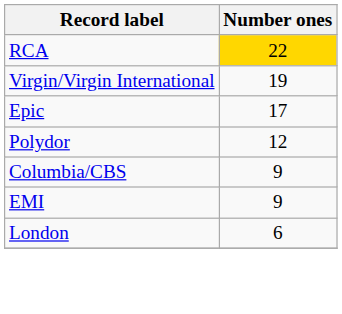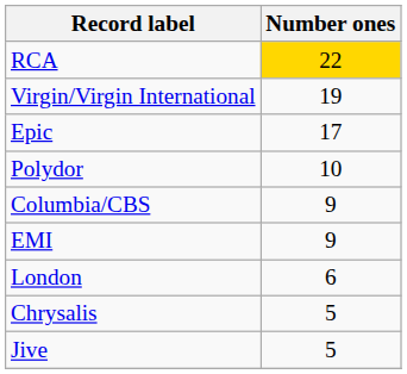Polydor | Number ones: 12 -> 10
+ row: Chrysalis | 5
+ row: Jive | 5
